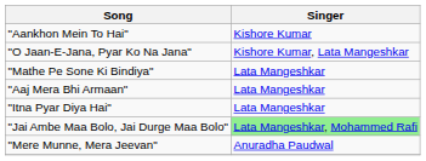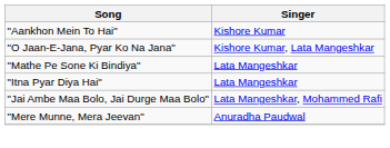- row: "Aaj Mera Bhi Armaan" | Lata Mangeshkar
"Jai Ambe Maa Bolo, Jai Durge Maa Bolo" | Singer: lightgreen background -> no background
